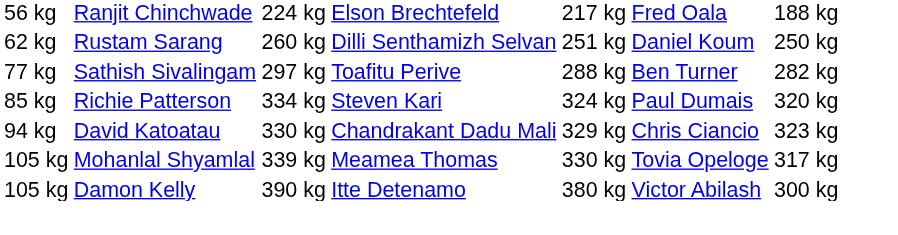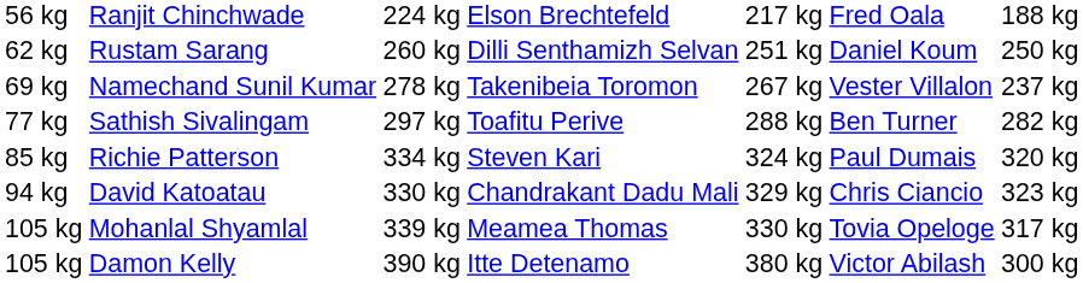+ row: 69 kg | Namechand Sunil Kumar | 278 kg | Takenibeia Toromon | 267 kg | Vester Villalon | 237 kg
